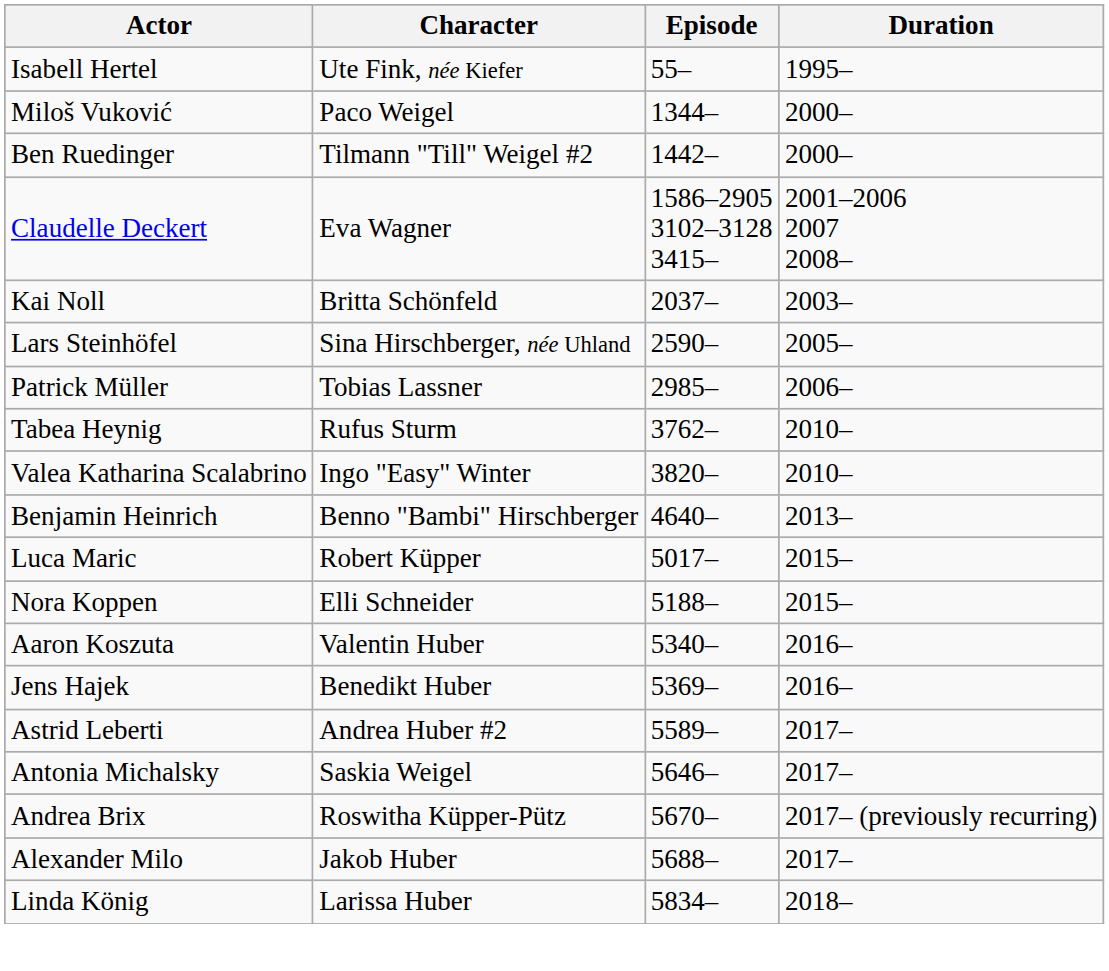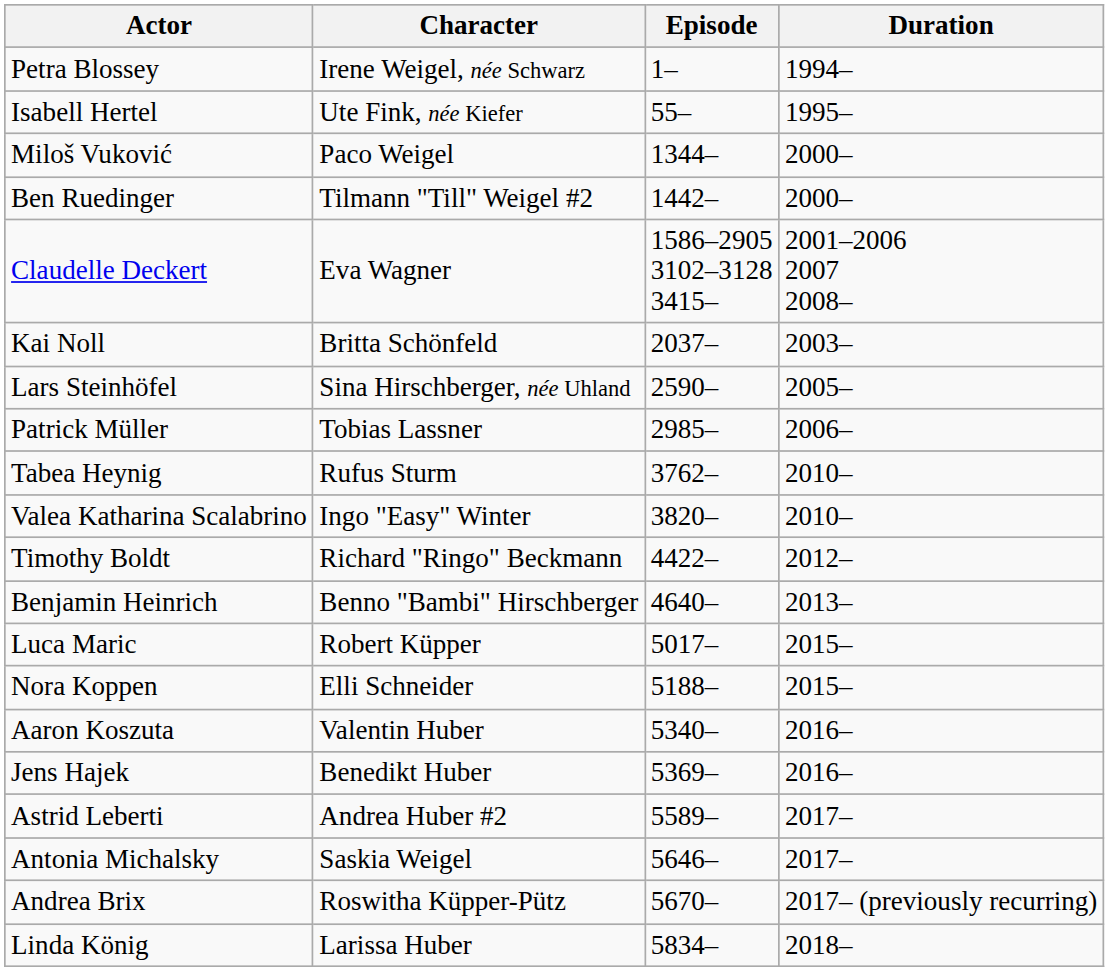+ row: Petra Blossey | Irene Weigel, née Schwarz | 1– | 1994–
+ row: Timothy Boldt | Richard "Ringo" Beckmann | 4422– | 2012–
- row: Alexander Milo | Jakob Huber | 5688– | 2017–
